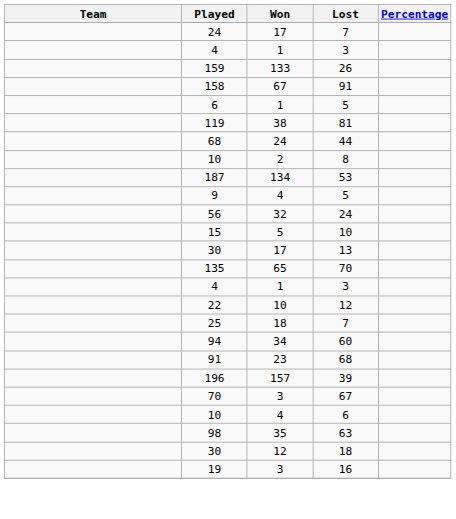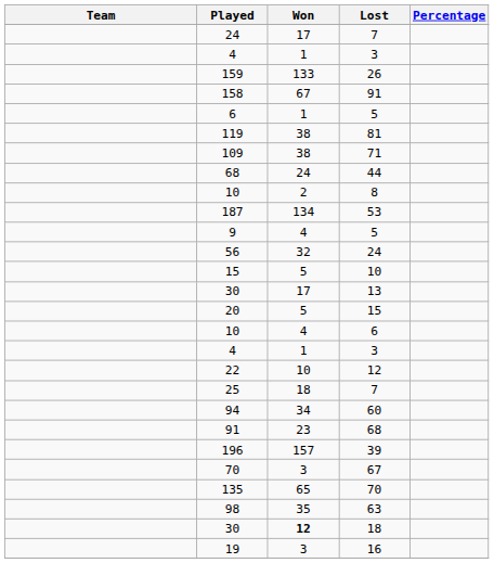+ row: 109 | 38 | 71
+ row: 20 | 5 | 15
rows swapped: 135 <-> 10 / 6
30 / 18 | Won: normal -> bold
